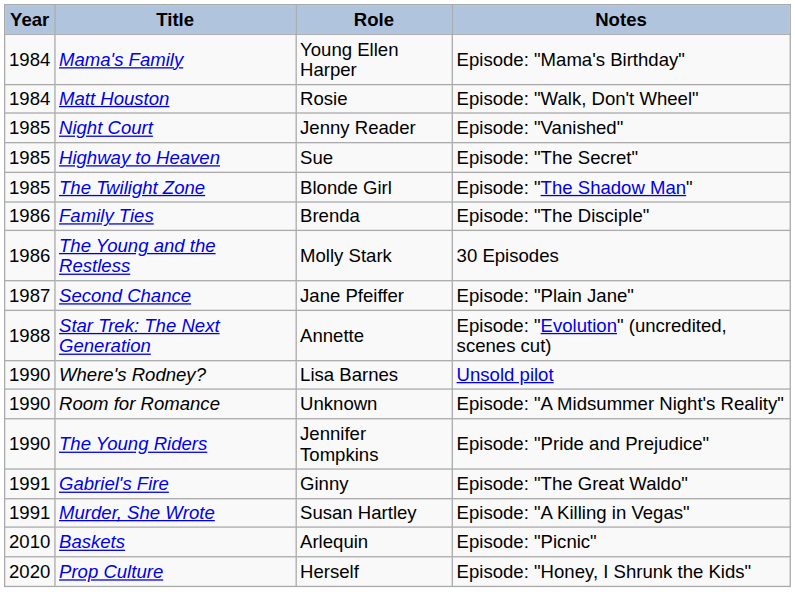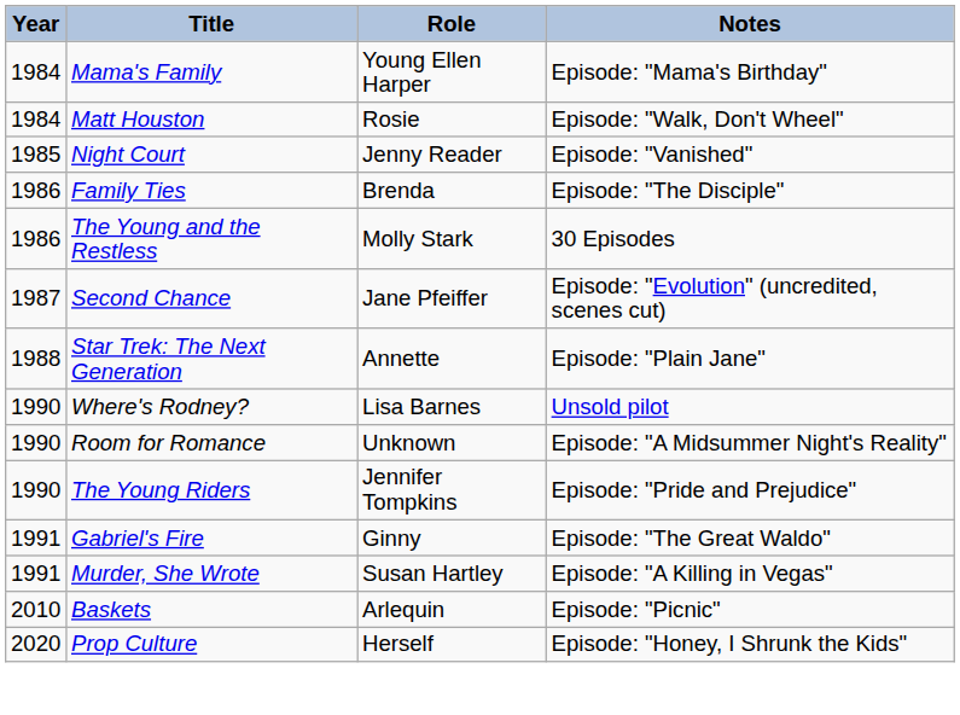- row: 1985 | Highway to Heaven | Sue | Episode: "The Secret"
- row: 1985 | The Twilight Zone | Blonde Girl | Episode: "The Shadow Man"
Second Chance | Notes: Episode: "Plain Jane" -> Episode: "Evolution" (uncredited, scenes cut)
Star Trek: The Next Generation | Notes: Episode: "Evolution" (uncredited, scenes cut) -> Episode: "Plain Jane"
